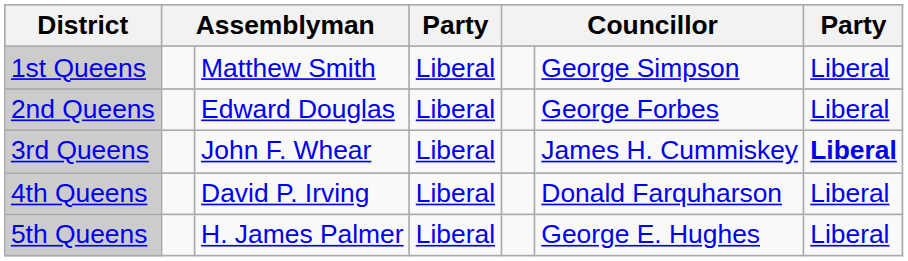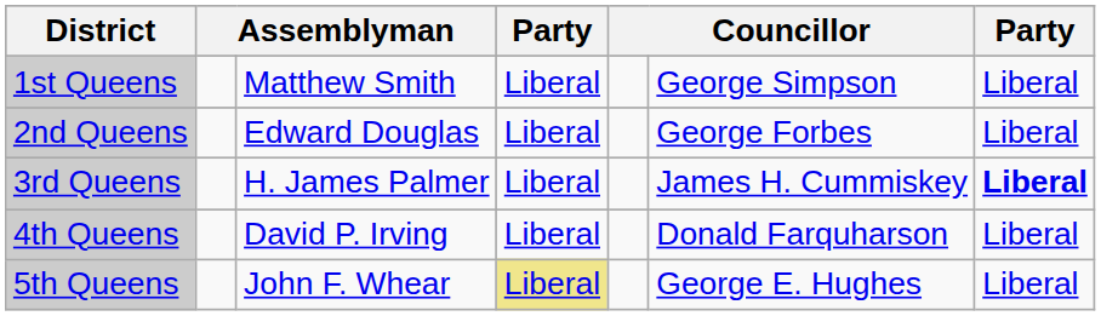3rd Queens | column 3: John F. Whear -> H. James Palmer
5th Queens | column 3: H. James Palmer -> John F. Whear
5th Queens | column 4: no background -> khaki background
